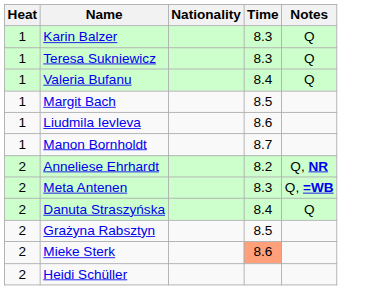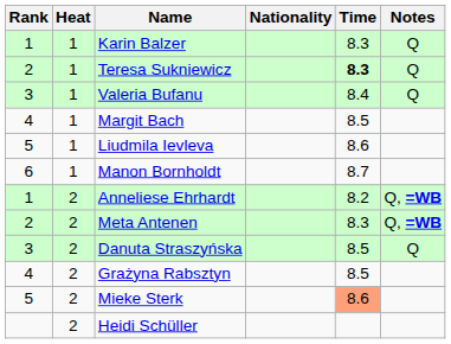+ column: Rank | 1 | 2 | 3 | 4 | 5 | 6 | 1 | 2 | 3 | 4 | 5
Teresa Sukniewicz | Time: normal -> bold
Anneliese Ehrhardt | Notes: Q, NR -> Q, =WB
Danuta Straszyńska | Time: 8.4 -> 8.5
